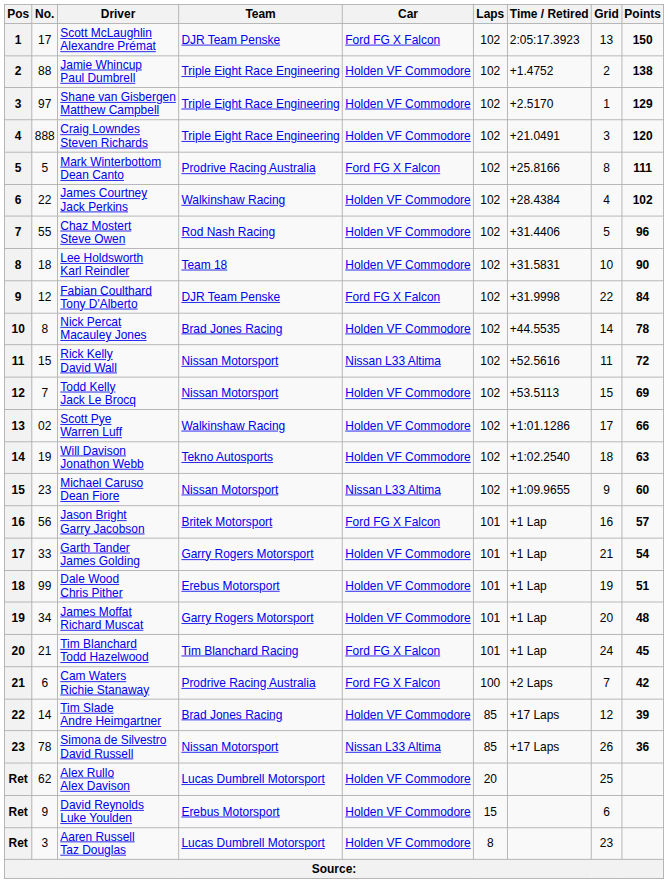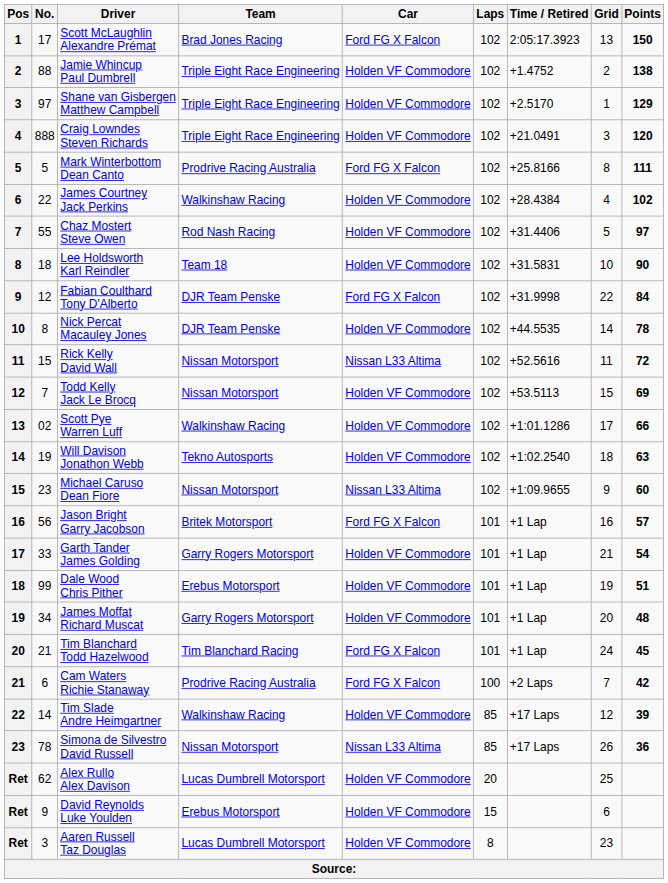Scott McLaughlin Alexandre Prémat | Team: DJR Team Penske -> Brad Jones Racing
Chaz Mostert Steve Owen | Points: 96 -> 97
Nick Percat Macauley Jones | Team: Brad Jones Racing -> DJR Team Penske
Tim Slade Andre Heimgartner | Team: Brad Jones Racing -> Walkinshaw Racing
